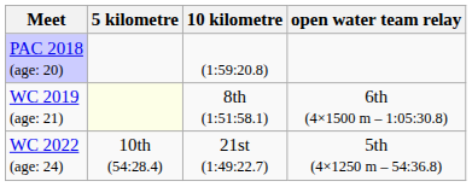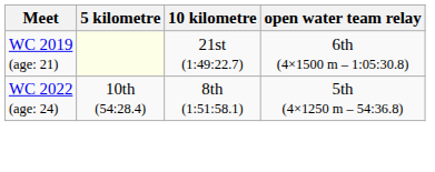- row: PAC 2018 (age: 20) | (1:59:20.8)
WC 2019 (age: 21) | 10 kilometre: 8th (1:51:58.1) -> 21st (1:49:22.7)
WC 2022 (age: 24) | 10 kilometre: 21st (1:49:22.7) -> 8th (1:51:58.1)
